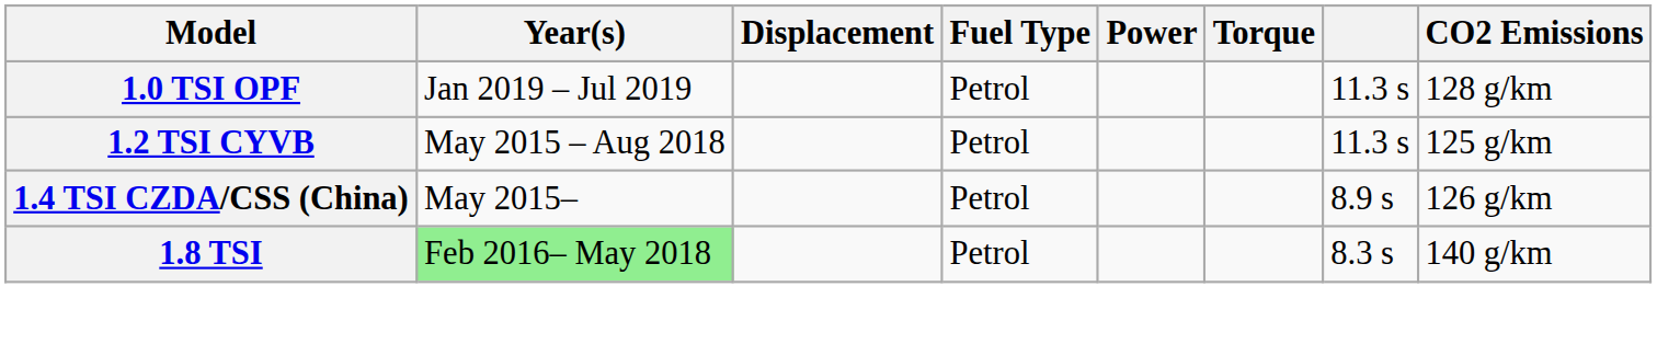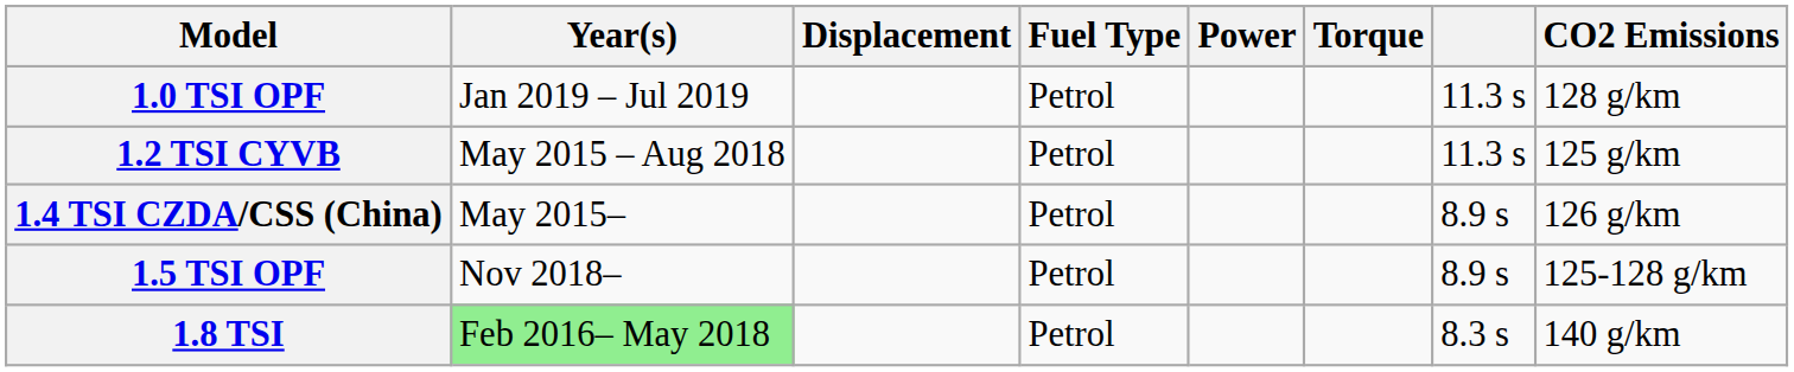+ row: 1.5 TSI OPF | Nov 2018– | Petrol | 8.9 s | 125-128 g/km
